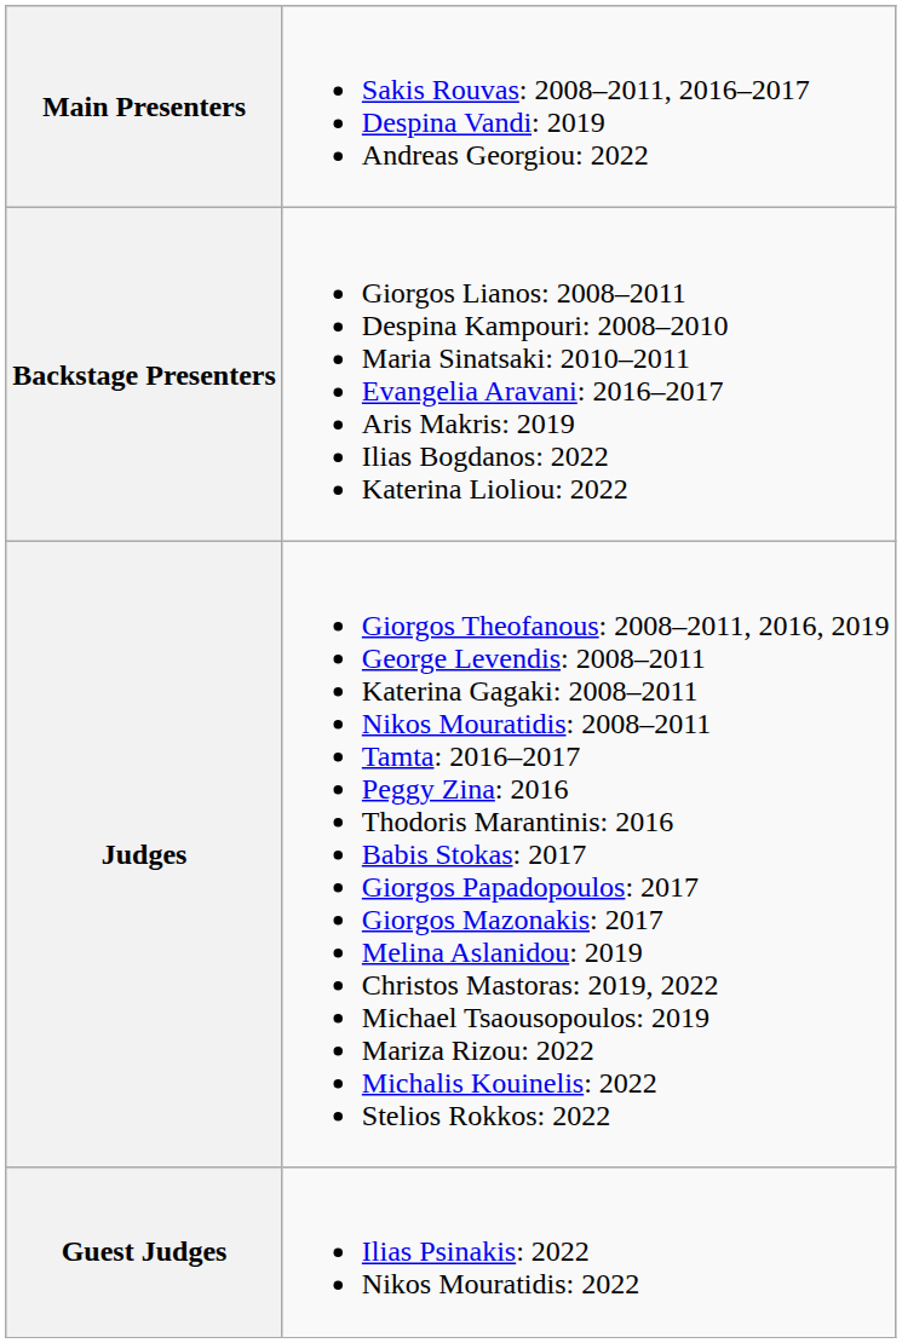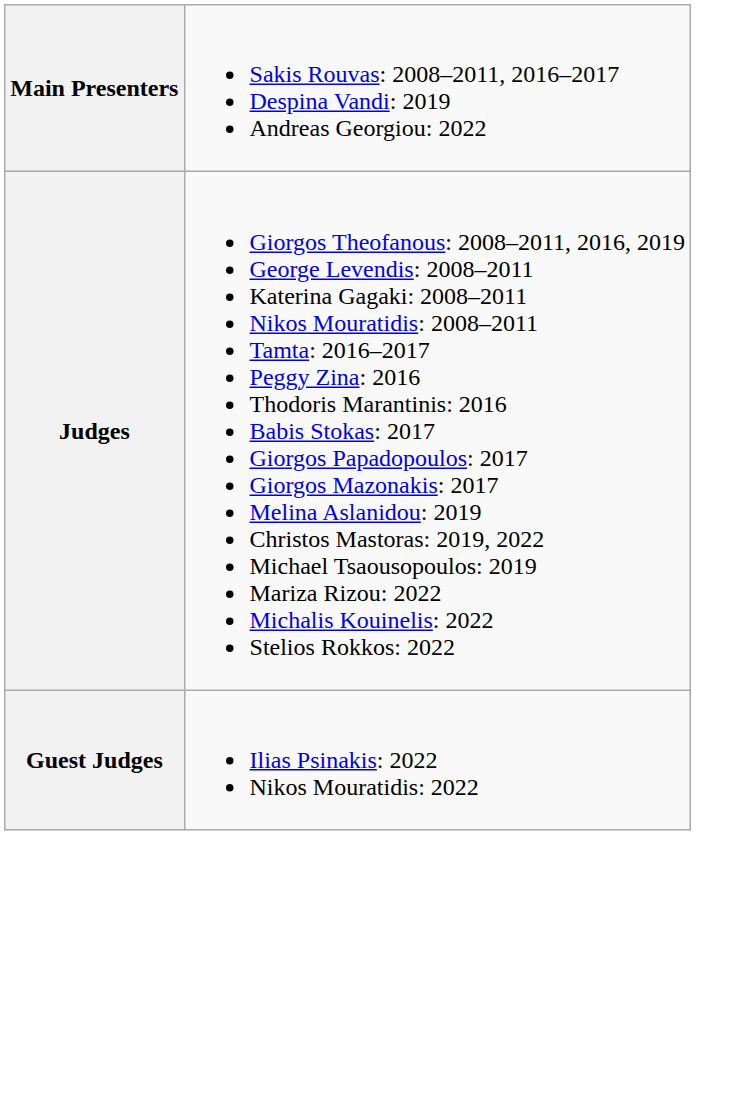- row: Backstage Presenters | Giorgos Lianos: 2008–2011 Despina Kampouri: 2008–2010 Maria Sinatsaki: 2010–2011 Evangelia Aravani: 2016–2017 Aris Makris: 2019 Ilias Bogdanos: 2022 Katerina Lioliou: 2022
